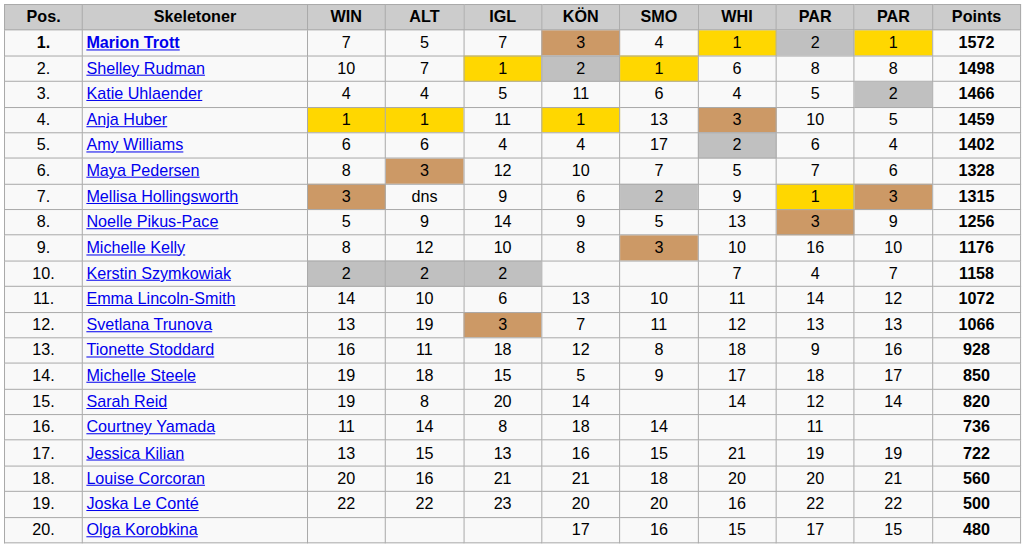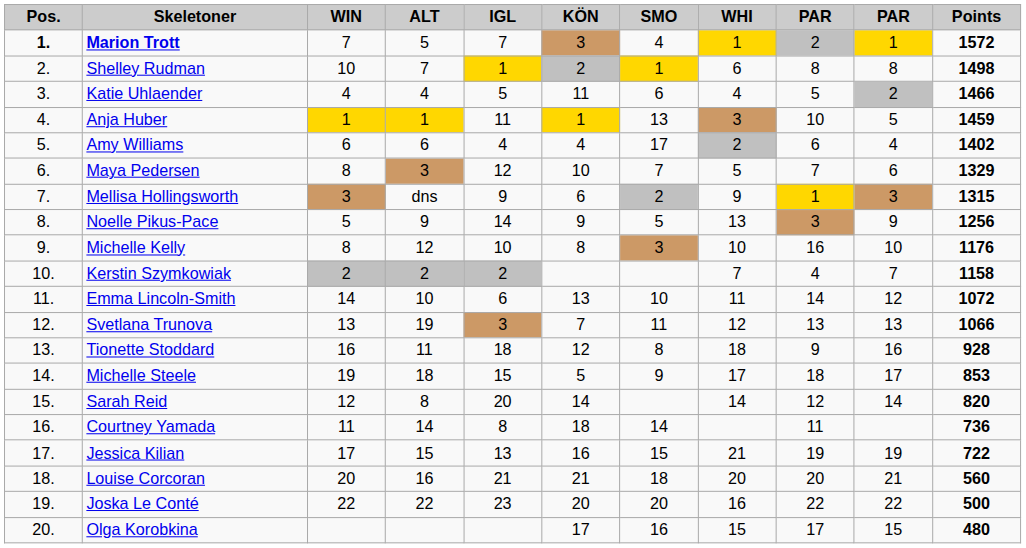Maya Pedersen | Points: 1328 -> 1329
Michelle Steele | Points: 850 -> 853
Sarah Reid | WIN: 19 -> 12
Jessica Kilian | WIN: 13 -> 17
